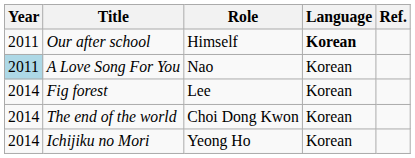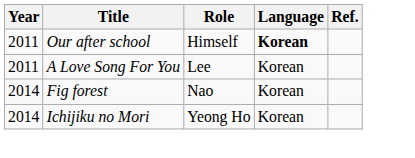A Love Song For You | Year: lightblue background -> no background
A Love Song For You | Role: Nao -> Lee
Fig forest | Role: Lee -> Nao
- row: 2014 | The end of the world | Choi Dong Kwon | Korean
